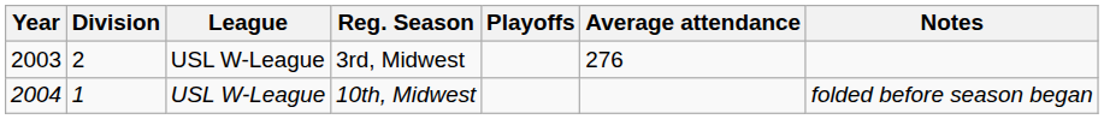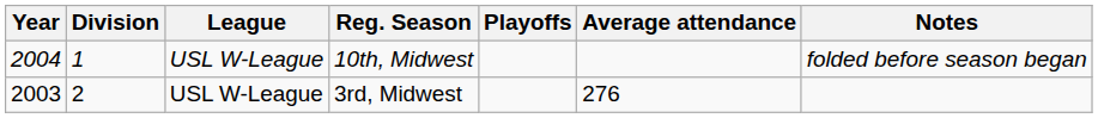rows swapped: 3rd, Midwest <-> 10th, Midwest
